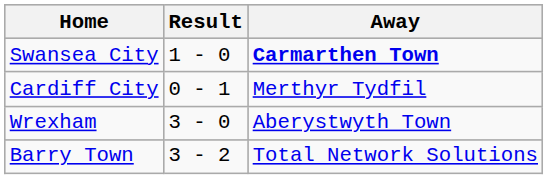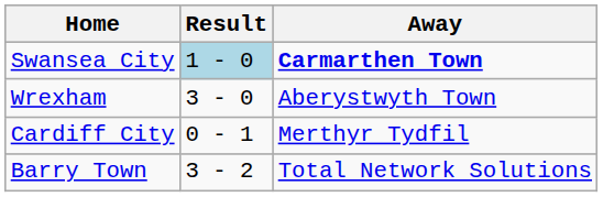Swansea City | Result: no background -> lightblue background
rows swapped: Wrexham <-> Cardiff City
